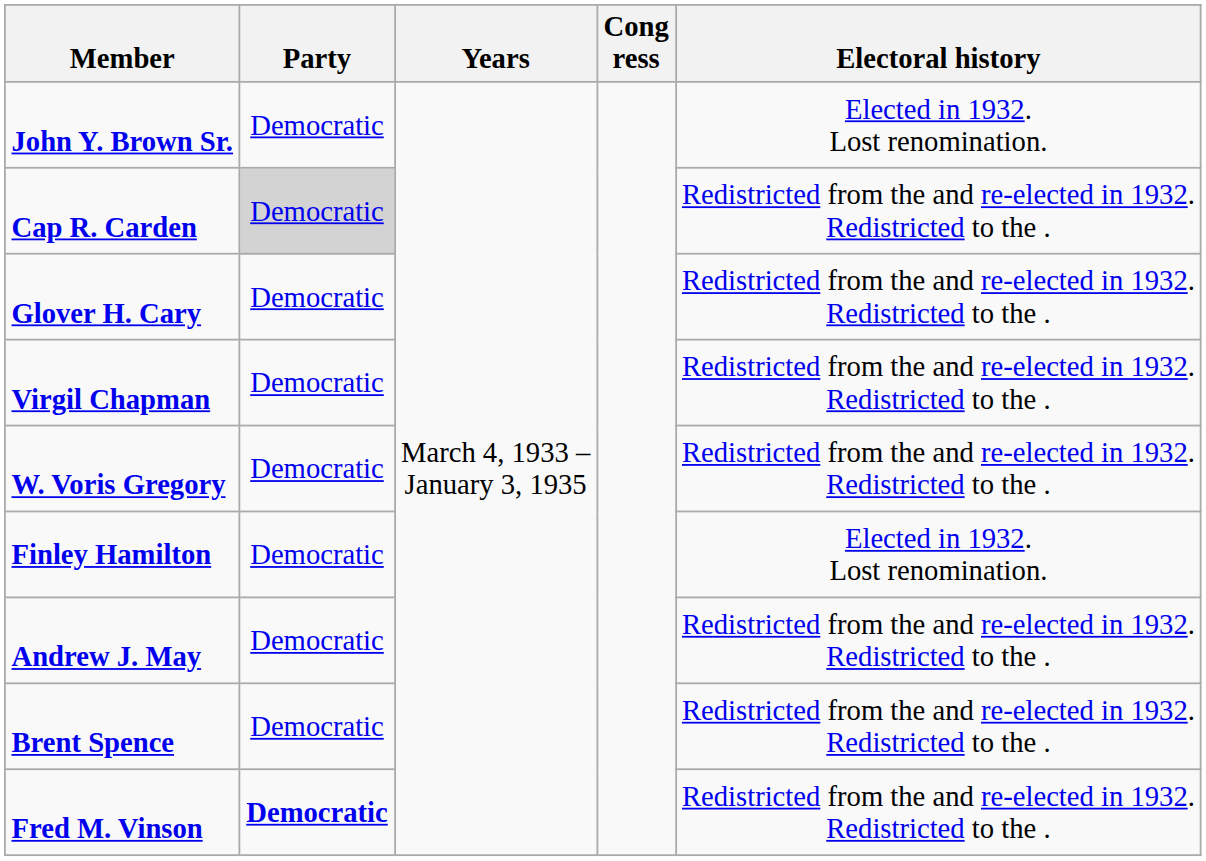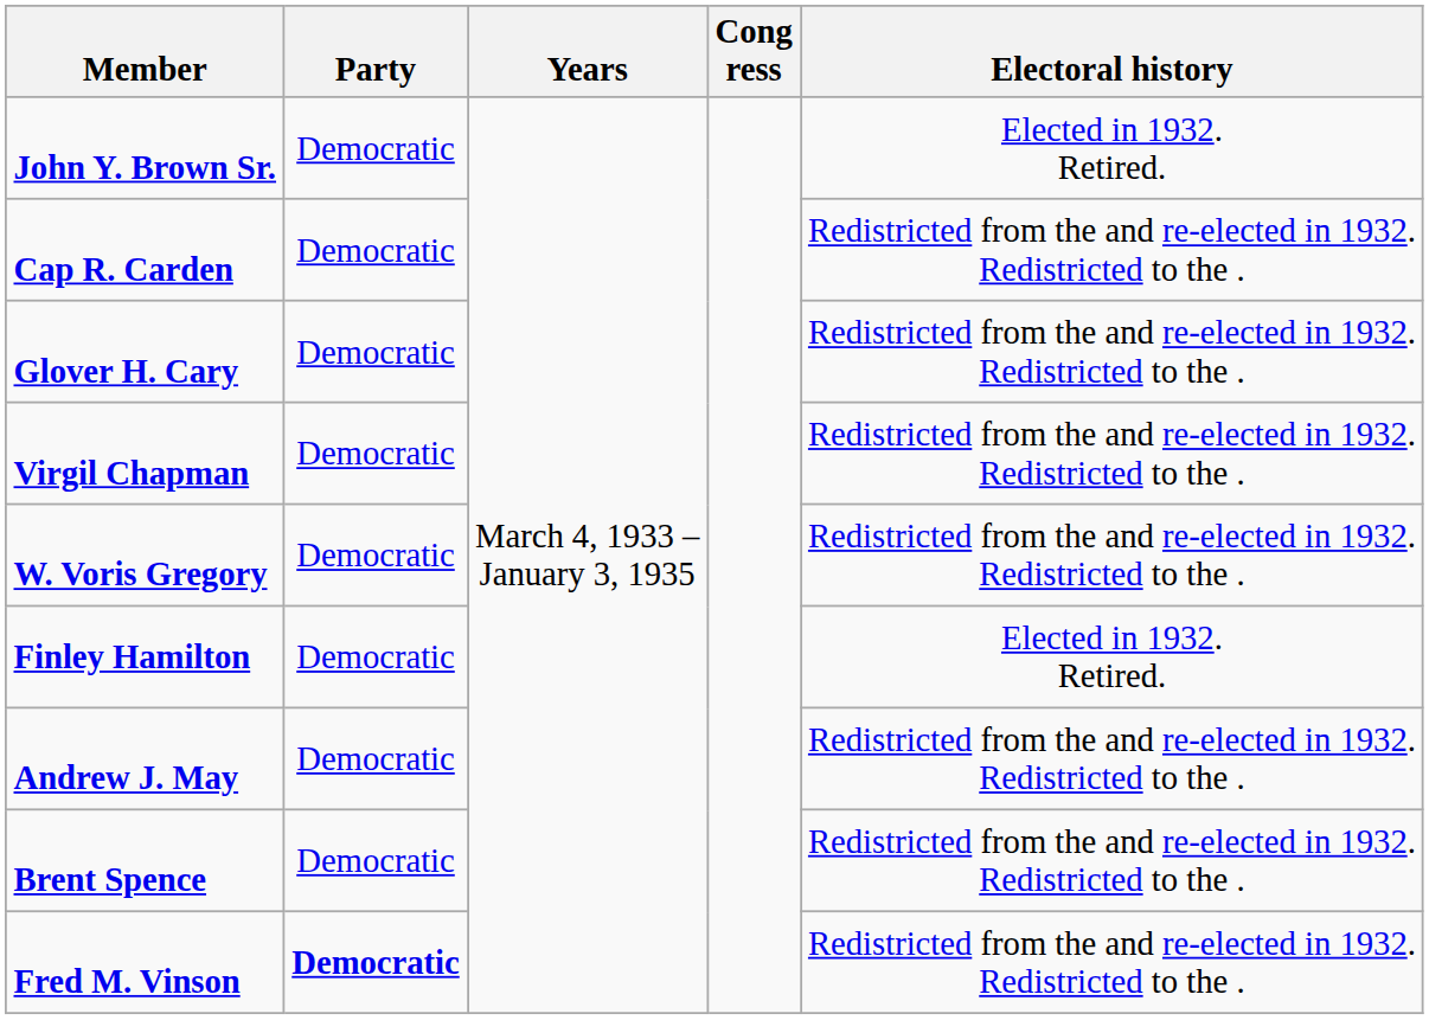John Y. Brown Sr. | Electoral history: Elected in 1932. Lost renomination. -> Elected in 1932. Retired.
Cap R. Carden | Party: lightgrey background -> no background
Finley Hamilton | Electoral history: Elected in 1932. Lost renomination. -> Elected in 1932. Retired.
